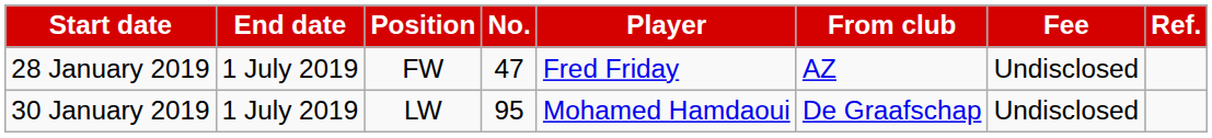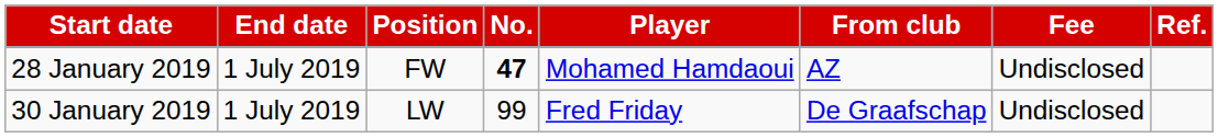28 January 2019 | No.: normal -> bold
28 January 2019 | Player: Fred Friday -> Mohamed Hamdaoui
30 January 2019 | No.: 95 -> 99
30 January 2019 | Player: Mohamed Hamdaoui -> Fred Friday
